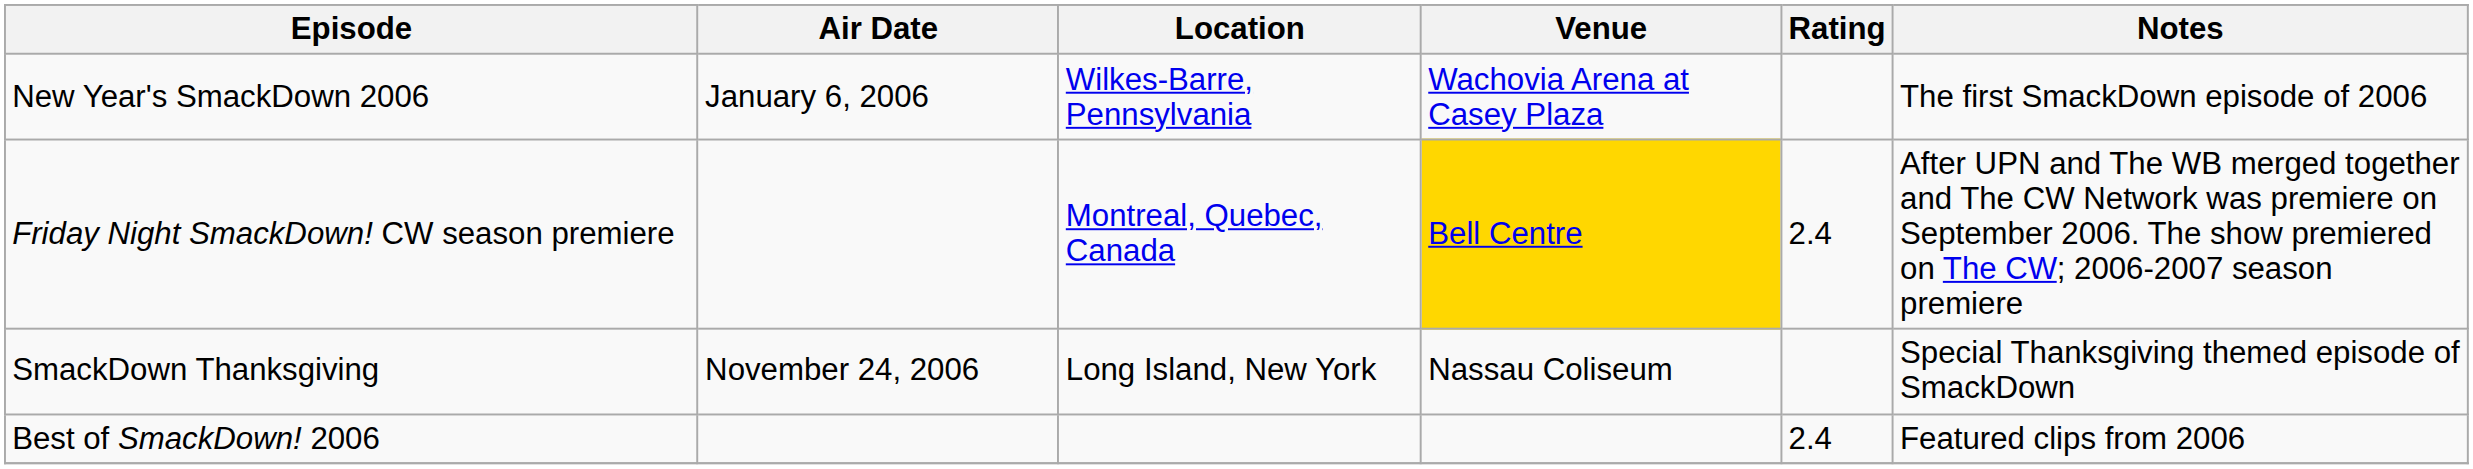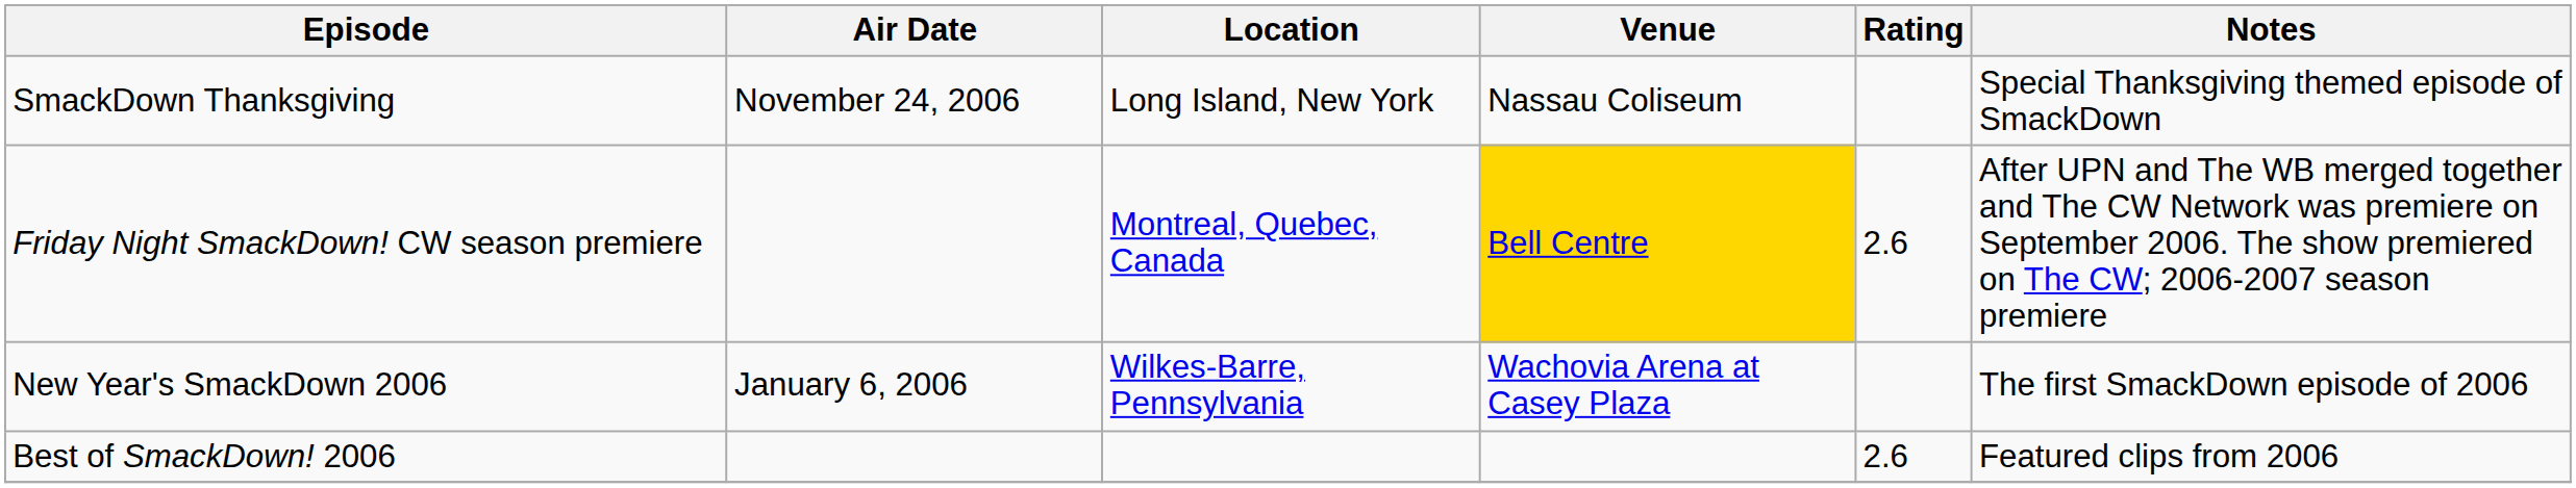rows swapped: New Year's SmackDown 2006 <-> SmackDown Thanksgiving
Friday Night SmackDown! CW season premiere | Rating: 2.4 -> 2.6
Best of SmackDown! 2006 | Rating: 2.4 -> 2.6
